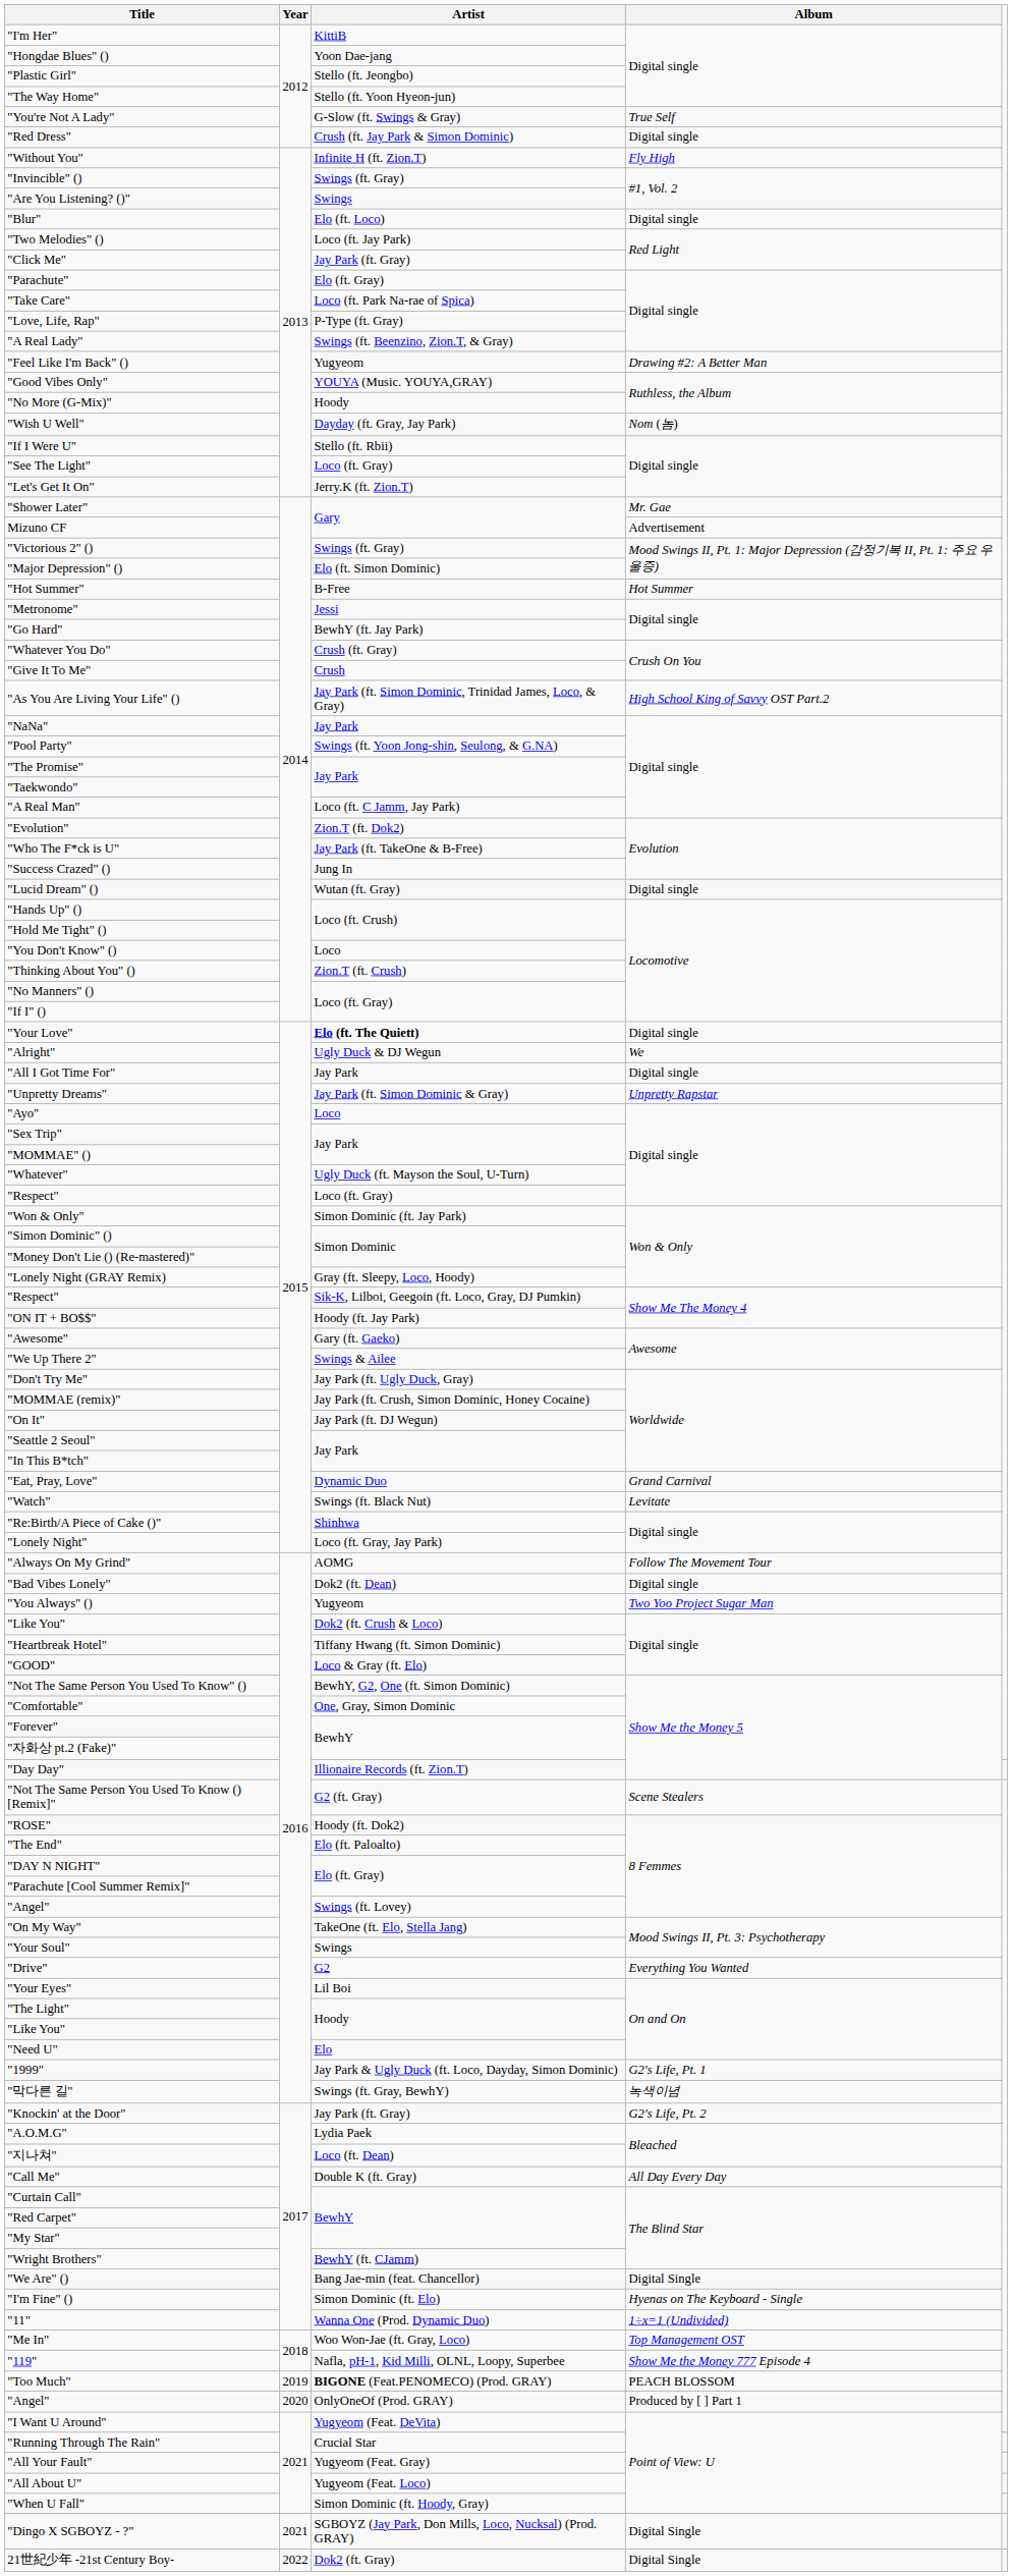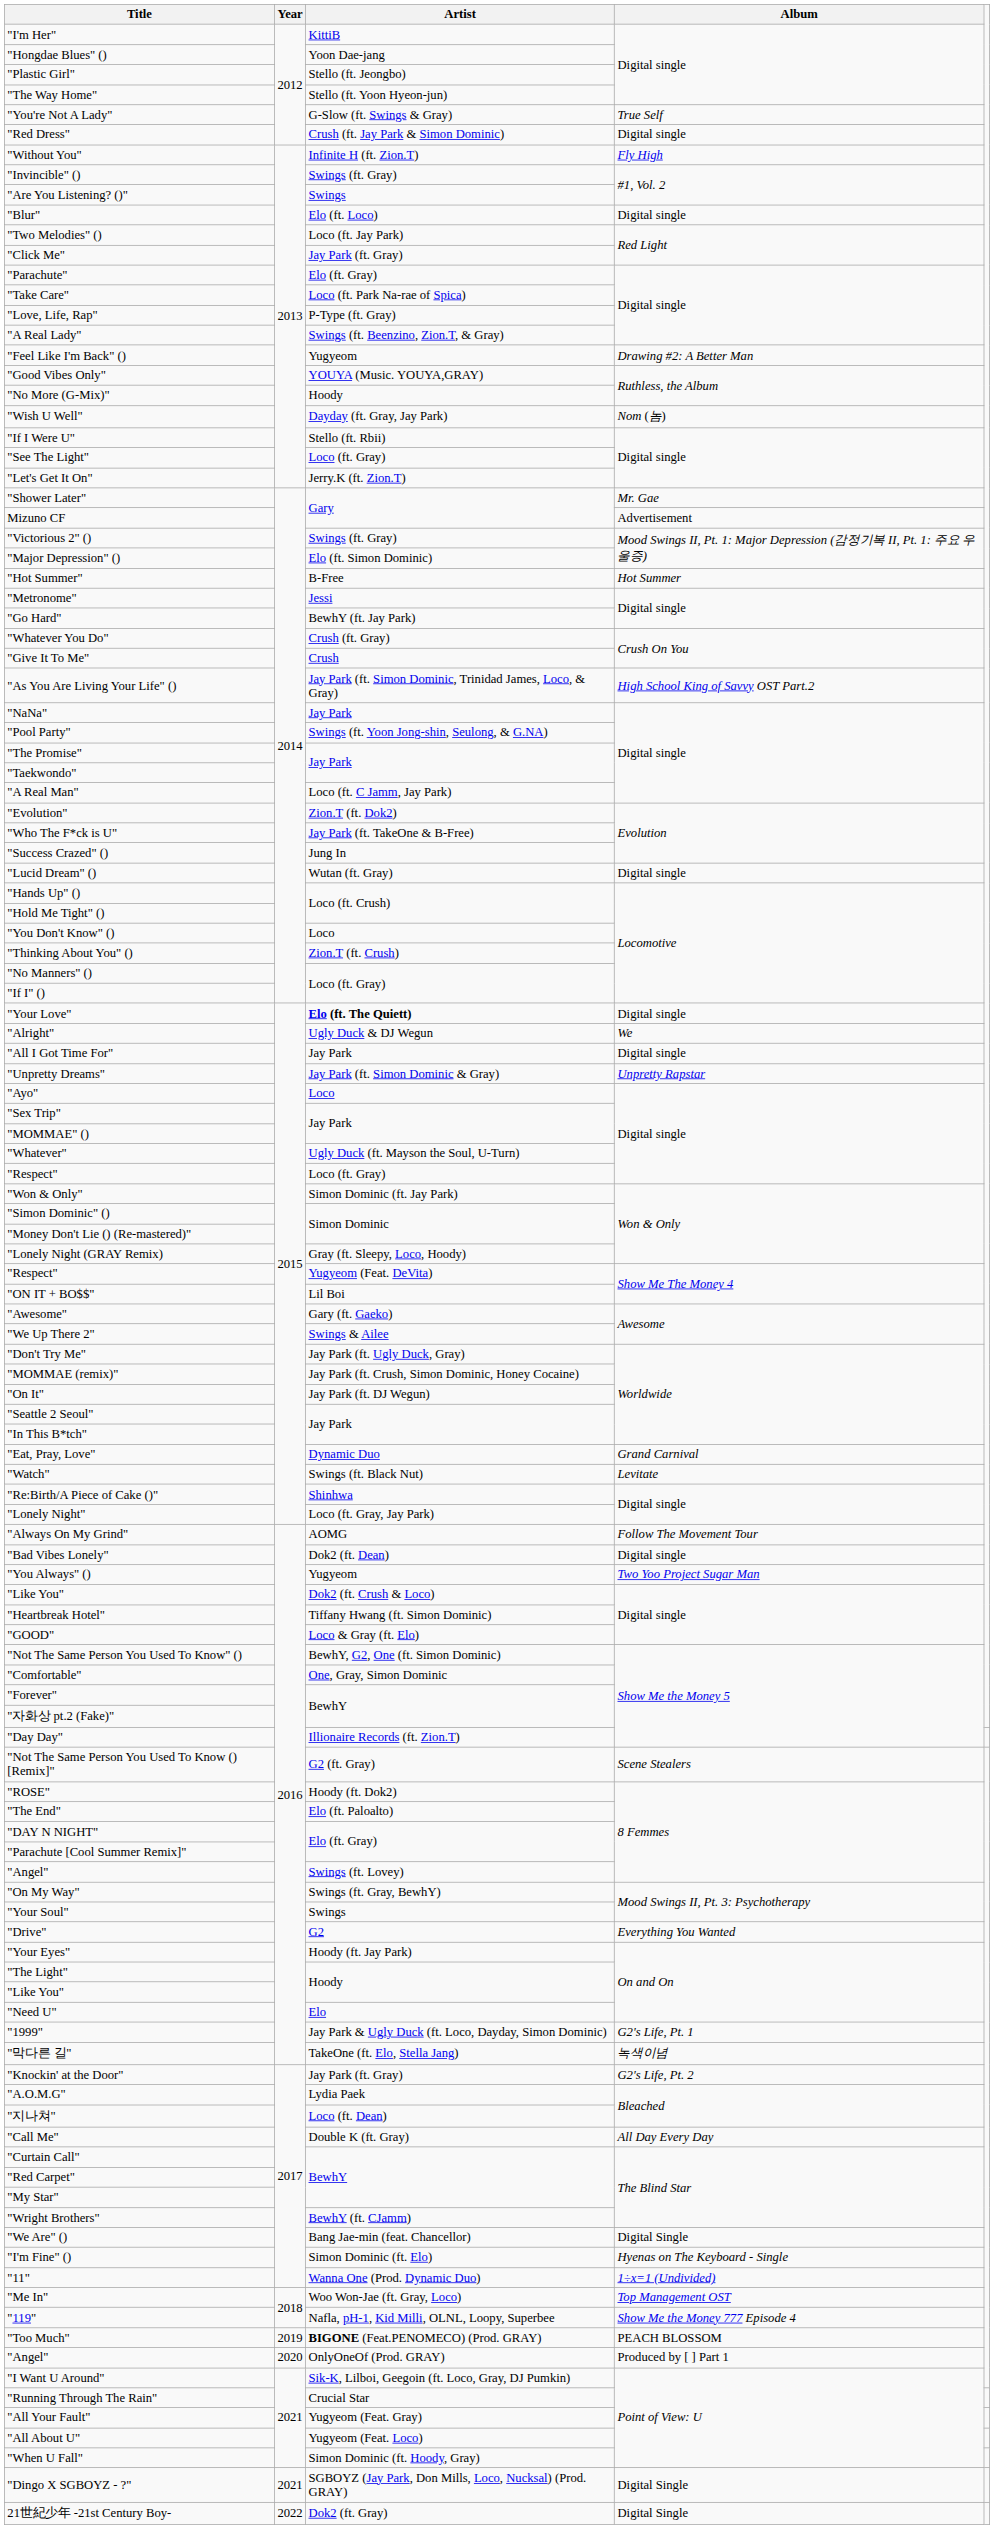"Respect" / Show Me The Money 4 | Artist: Sik-K, Lilboi, Geegoin (ft. Loco, Gray, DJ Pumkin) -> Yugyeom (Feat. DeVita)
"ON IT + BO$$" | Artist: Hoody (ft. Jay Park) -> Lil Boi
"On My Way" | Artist: TakeOne (ft. Elo, Stella Jang) -> Swings (ft. Gray, BewhY)
"Your Eyes" | Artist: Lil Boi -> Hoody (ft. Jay Park)
"막다른 길" | Artist: Swings (ft. Gray, BewhY) -> TakeOne (ft. Elo, Stella Jang)
"I Want U Around" | Artist: Yugyeom (Feat. DeVita) -> Sik-K, Lilboi, Geegoin (ft. Loco, Gray, DJ Pumkin)
